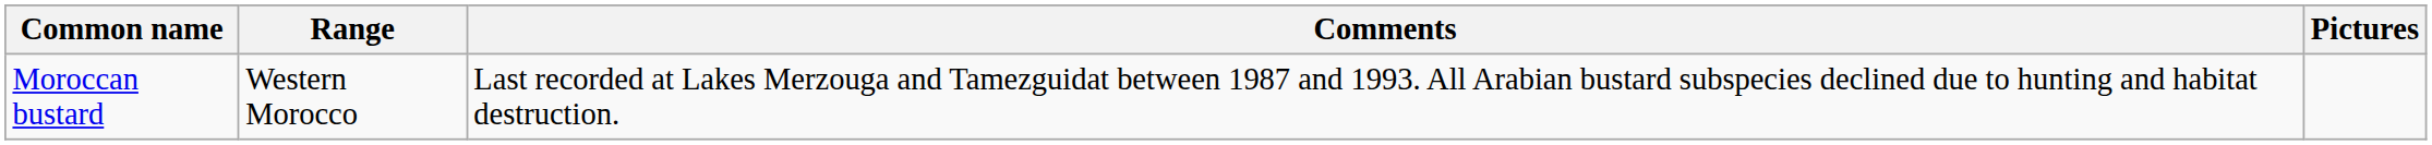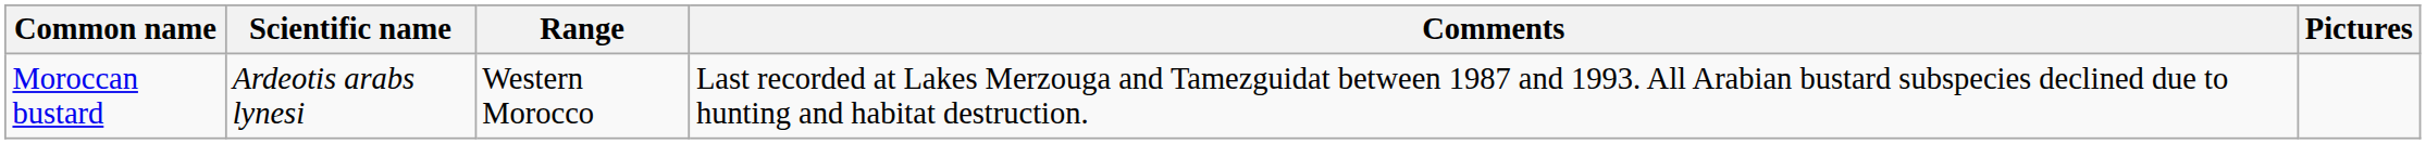+ column: Scientific name | Ardeotis arabs lynesi
